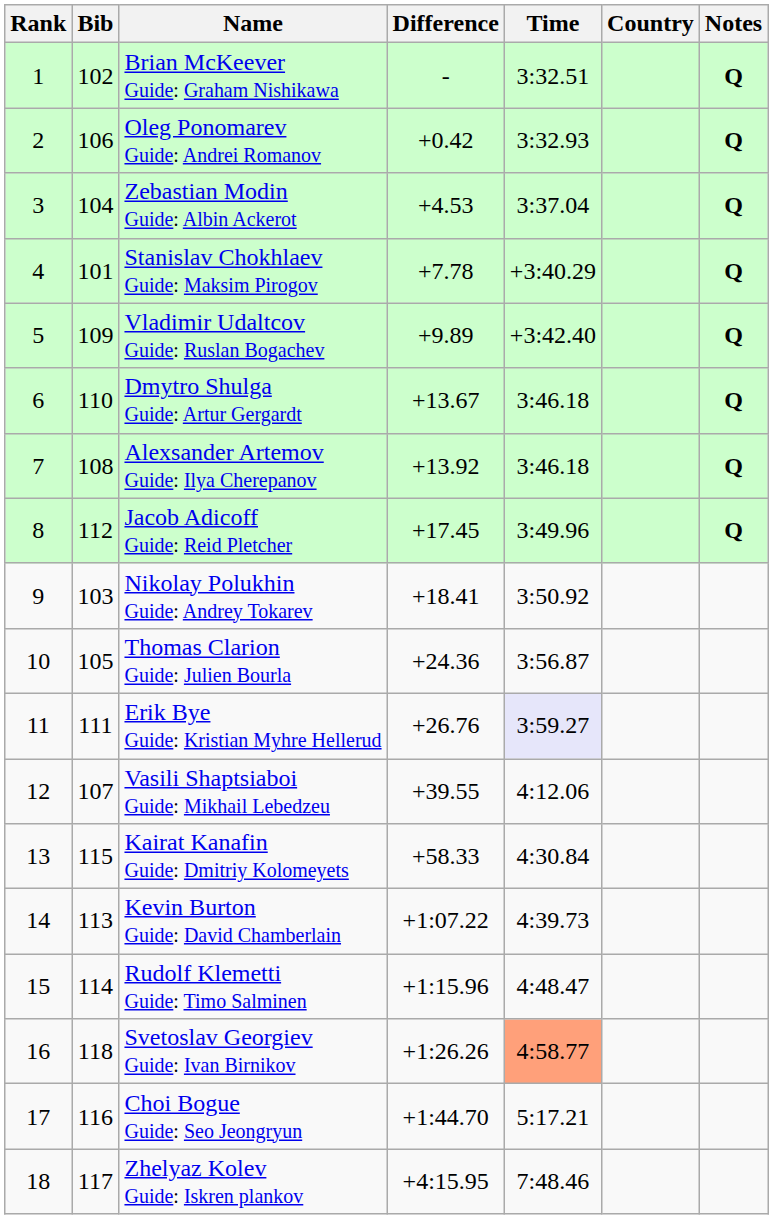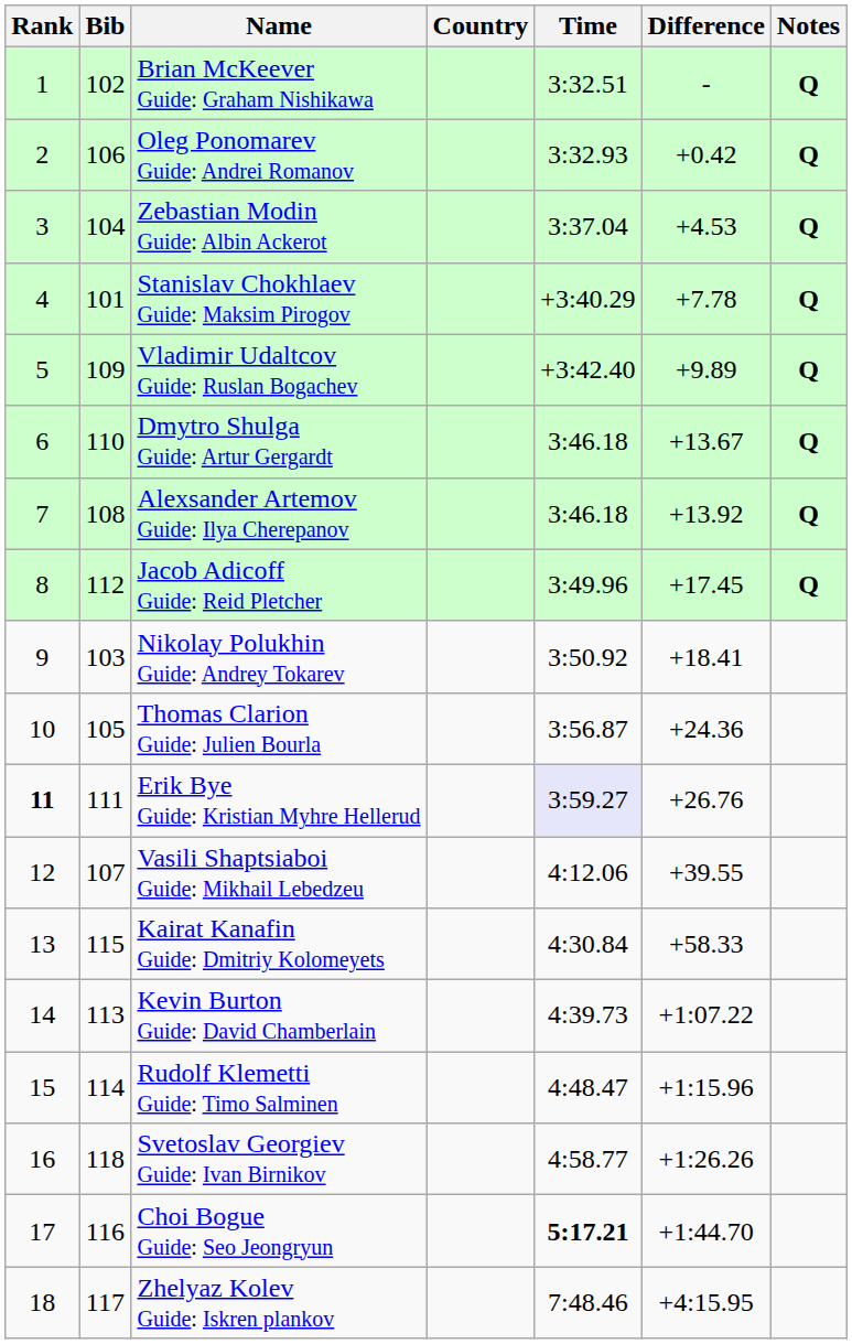columns swapped: Country <-> Difference
Erik Bye Guide: Kristian Myhre Hellerud | Rank: normal -> bold
Svetoslav Georgiev Guide: Ivan Birnikov | Time: lightsalmon background -> no background
Choi Bogue Guide: Seo Jeongryun | Time: normal -> bold
